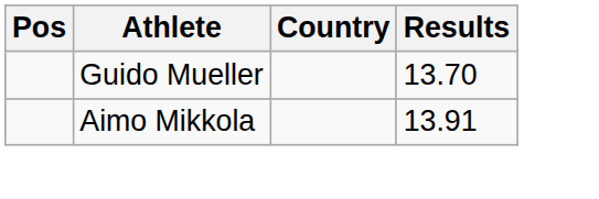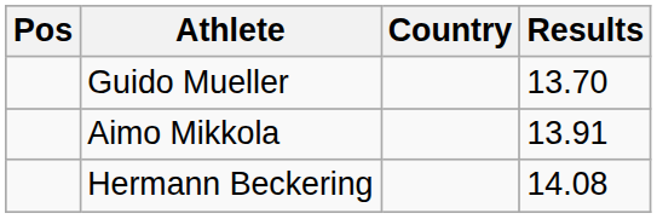+ row: Hermann Beckering | 14.08
